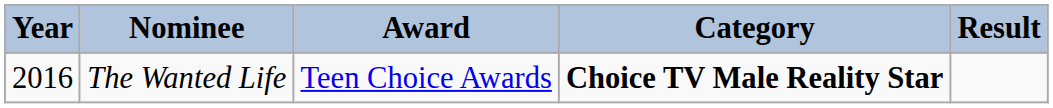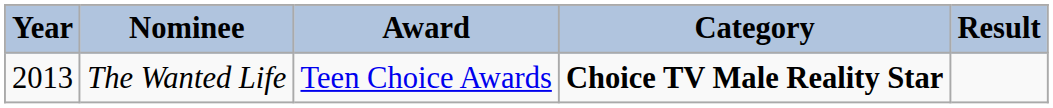The Wanted Life | Year: 2016 -> 2013
